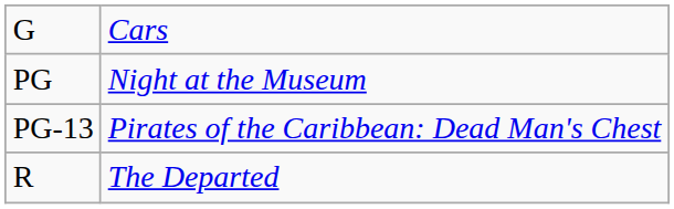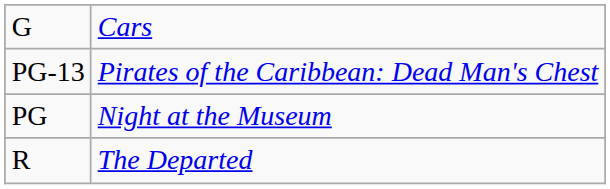rows swapped: PG <-> PG-13
